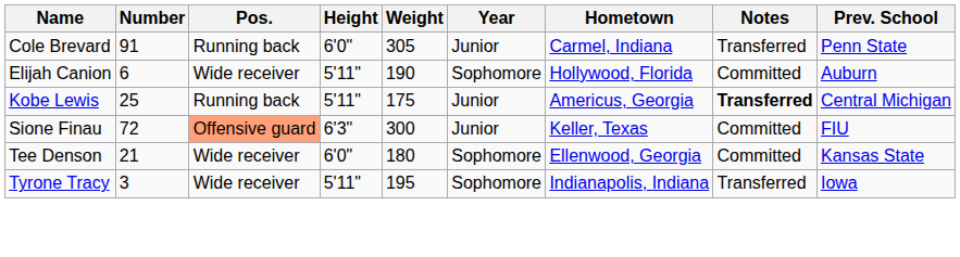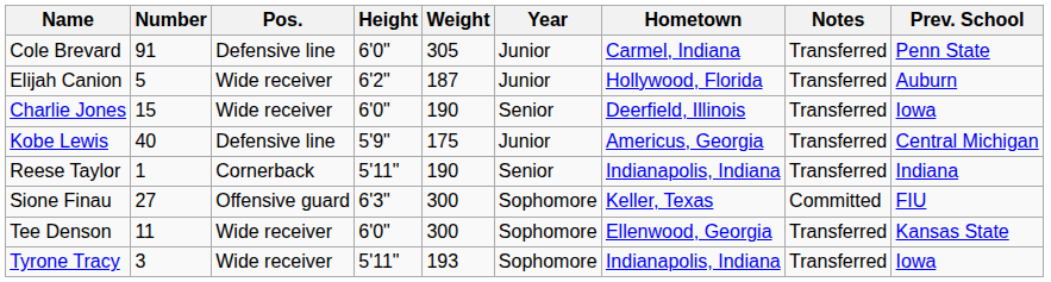Cole Brevard | Pos.: Running back -> Defensive line
Elijah Canion | Number: 6 -> 5
Elijah Canion | Height: 5'11" -> 6'2"
Elijah Canion | Weight: 190 -> 187
Elijah Canion | Year: Sophomore -> Junior
Elijah Canion | Notes: Committed -> Transferred
+ row: Charlie Jones | 15 | Wide receiver | 6'0" | 190 | Senior | Deerfield, Illinois | Transferred | Iowa
Kobe Lewis | Number: 25 -> 40
Kobe Lewis | Pos.: Running back -> Defensive line
Kobe Lewis | Height: 5'11" -> 5'9"
Kobe Lewis | Notes: bold -> normal
+ row: Reese Taylor | 1 | Cornerback | 5'11" | 190 | Senior | Indianapolis, Indiana | Transferred | Indiana
Sione Finau | Number: 72 -> 27
Sione Finau | Pos.: lightsalmon background -> no background
Sione Finau | Year: Junior -> Sophomore
Tee Denson | Number: 21 -> 11
Tee Denson | Weight: 180 -> 300
Tee Denson | Notes: Committed -> Transferred
Tyrone Tracy | Weight: 195 -> 193
